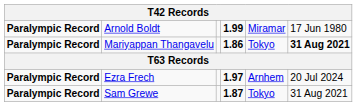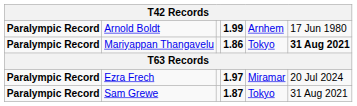Arnold Boldt | column 5: Miramar -> Arnhem
Ezra Frech | column 5: Arnhem -> Miramar
